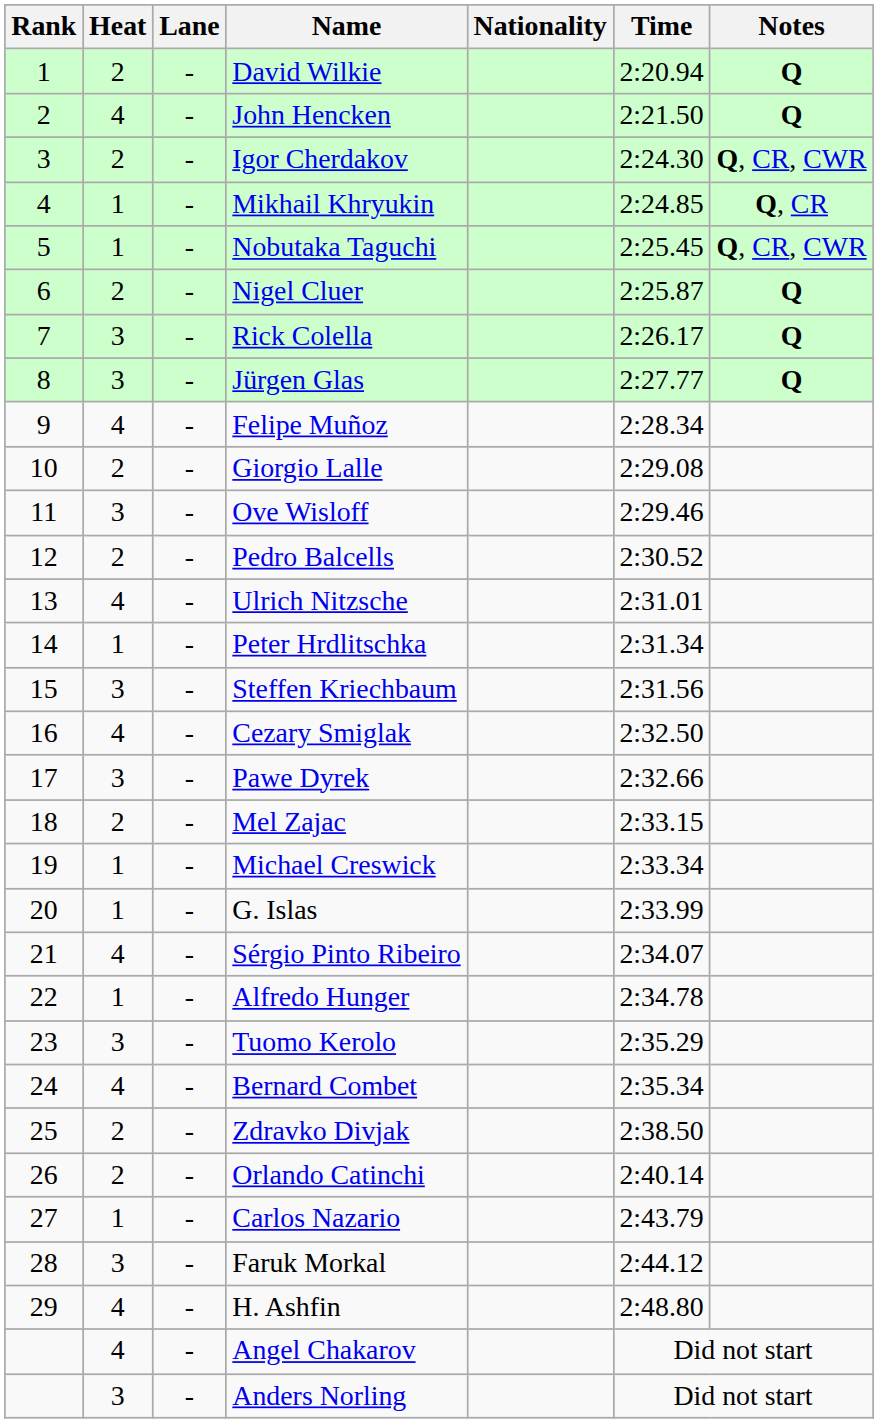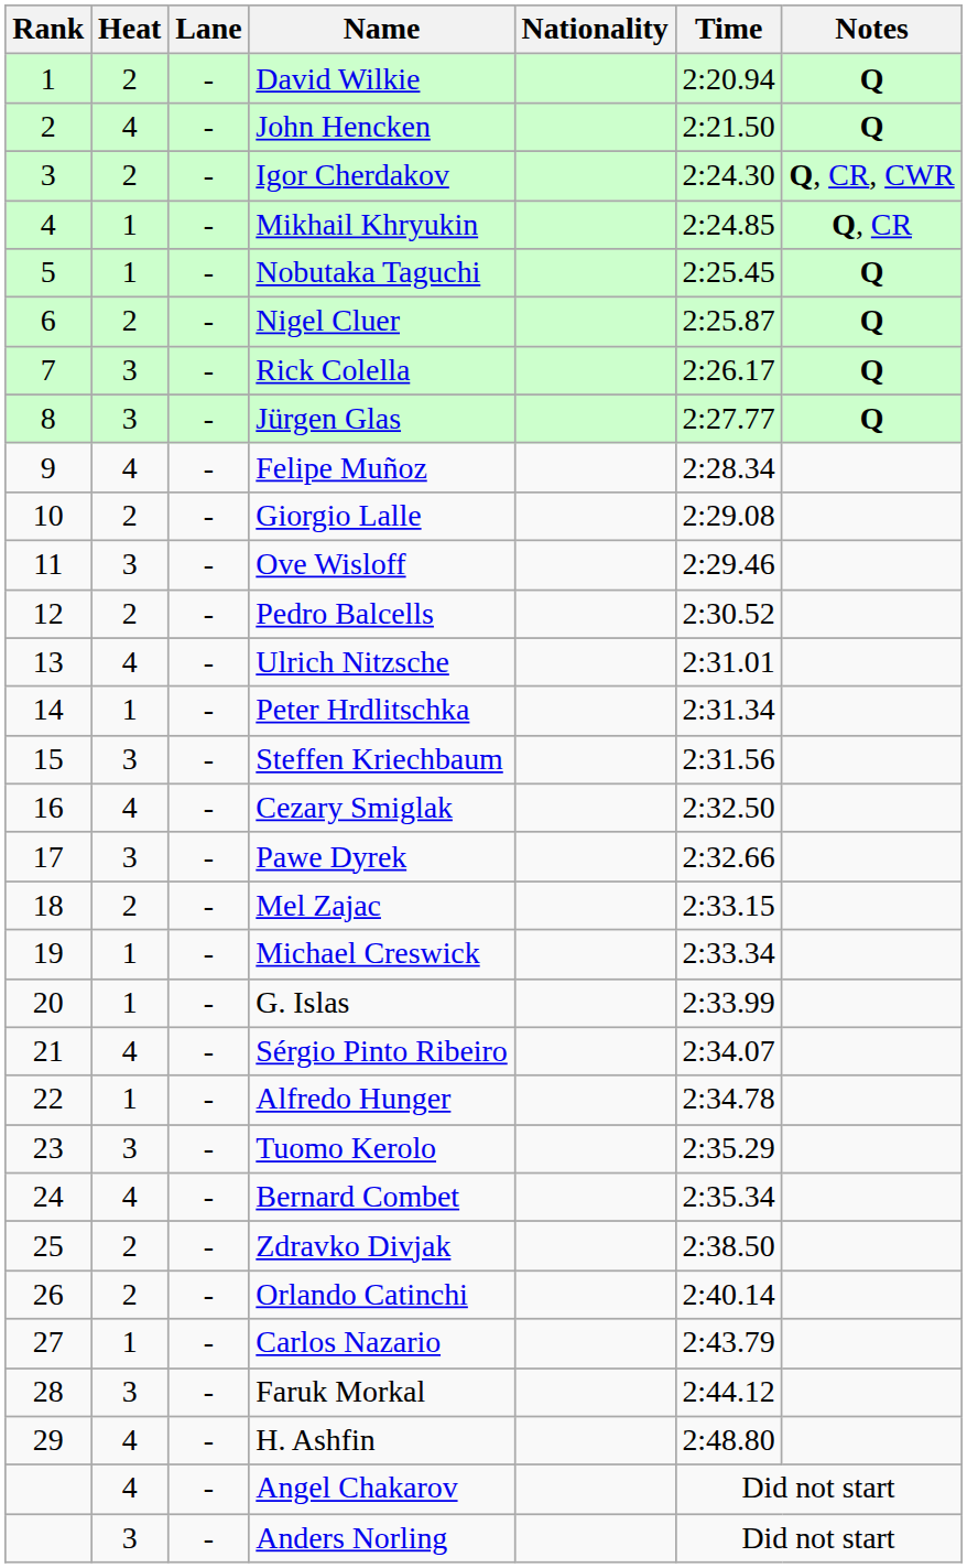Nobutaka Taguchi | Notes: Q, CR, CWR -> Q
